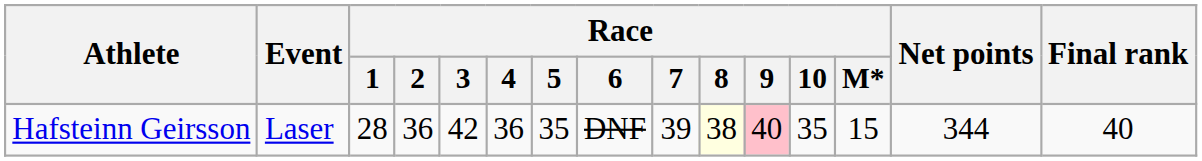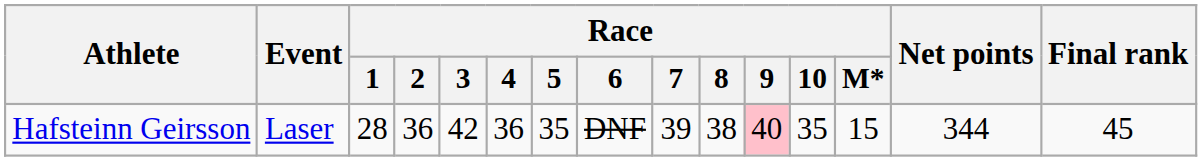Hafsteinn Geirsson | Race / 8: lightyellow background -> no background
Hafsteinn Geirsson | Final rank: 40 -> 45
